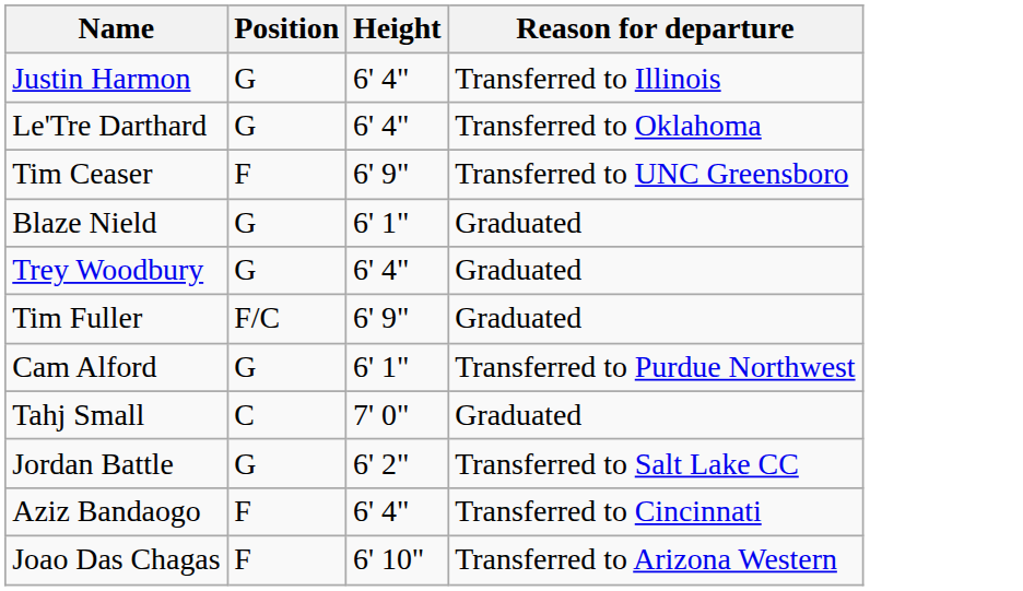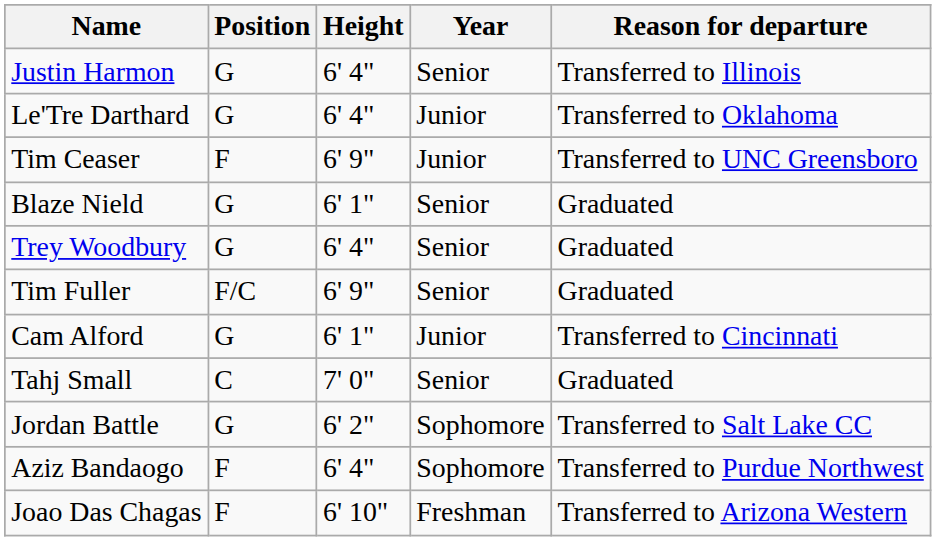+ column: Year | Senior | Junior | Junior | Senior | Senior | Senior | Junior | Senior | Sophomore | Sophomore | Freshman
Cam Alford | Reason for departure: Transferred to Purdue Northwest -> Transferred to Cincinnati
Aziz Bandaogo | Reason for departure: Transferred to Cincinnati -> Transferred to Purdue Northwest
